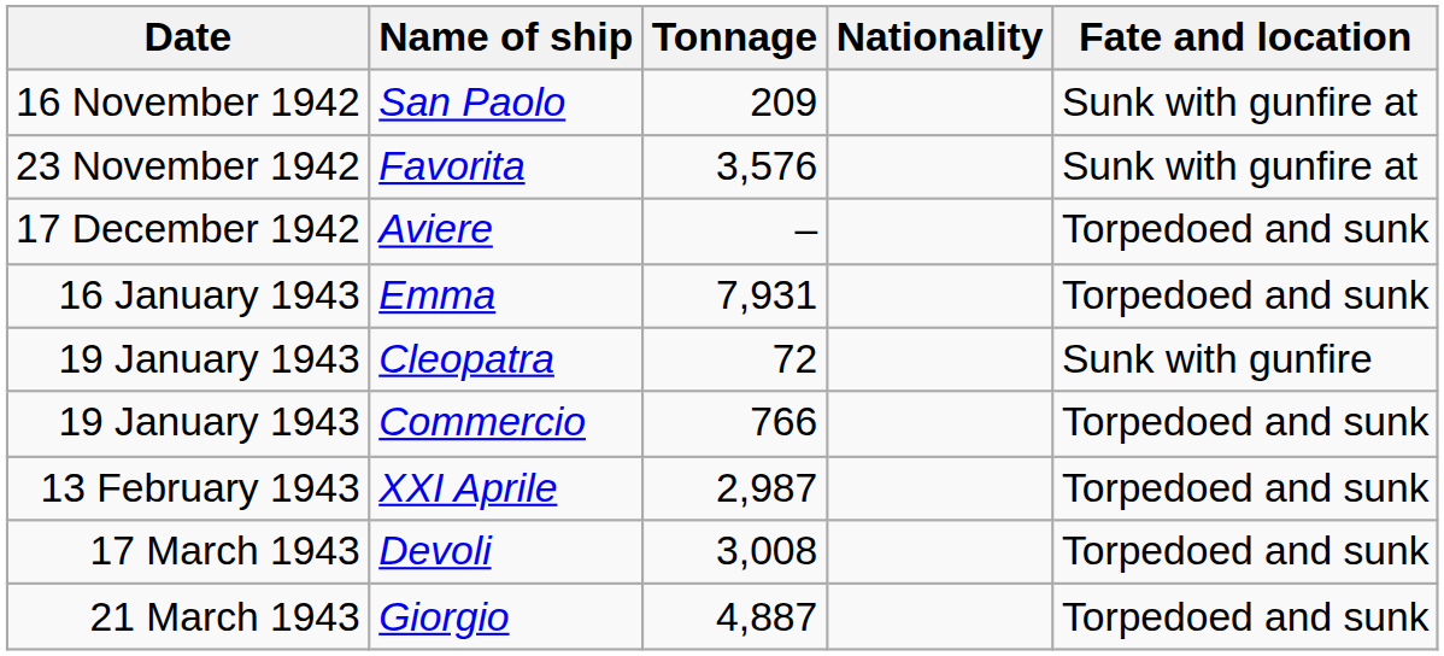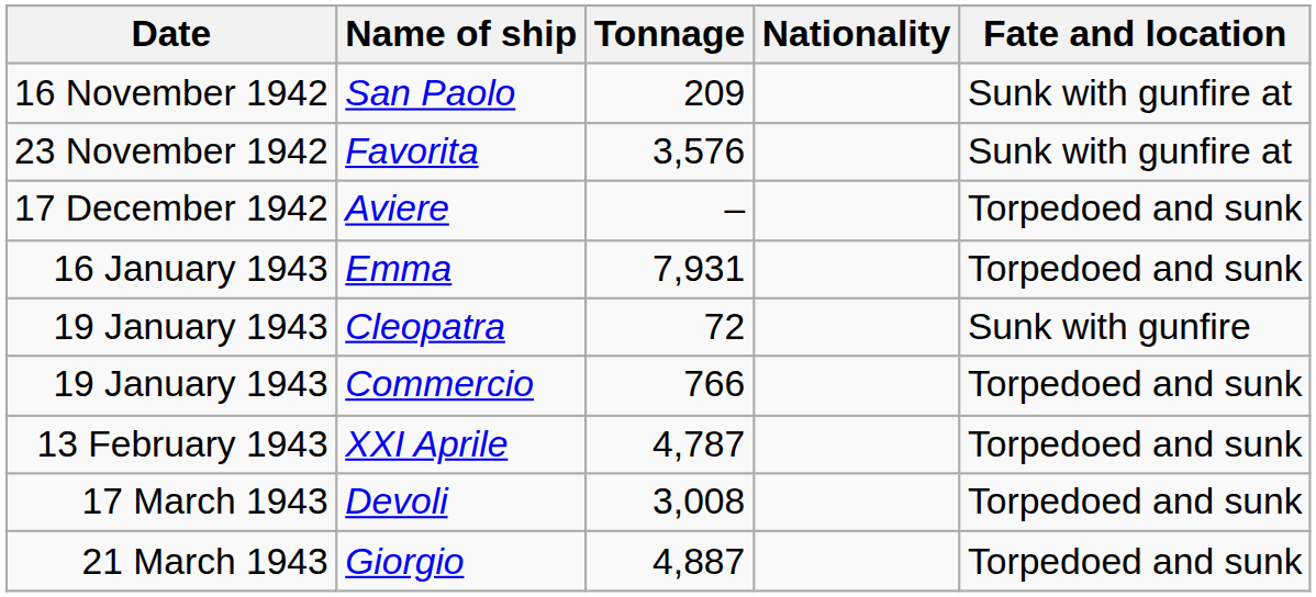XXI Aprile | Tonnage: 2,987 -> 4,787
